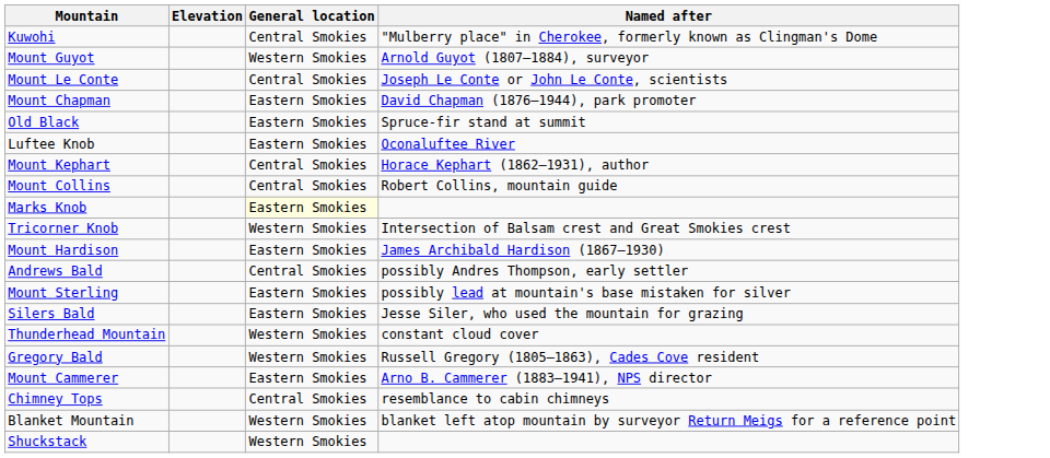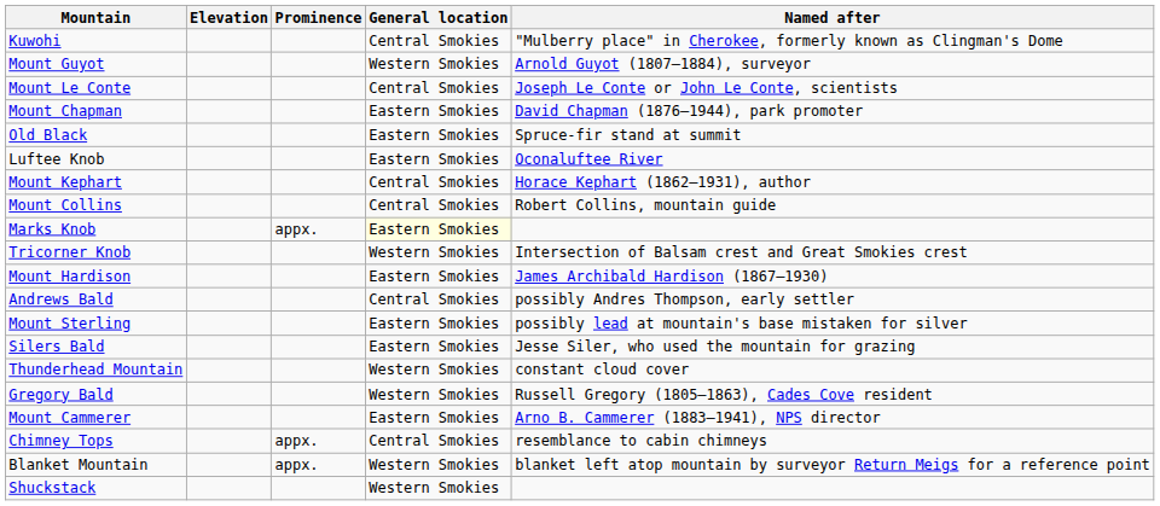+ column: Prominence | appx. | appx. | appx.
